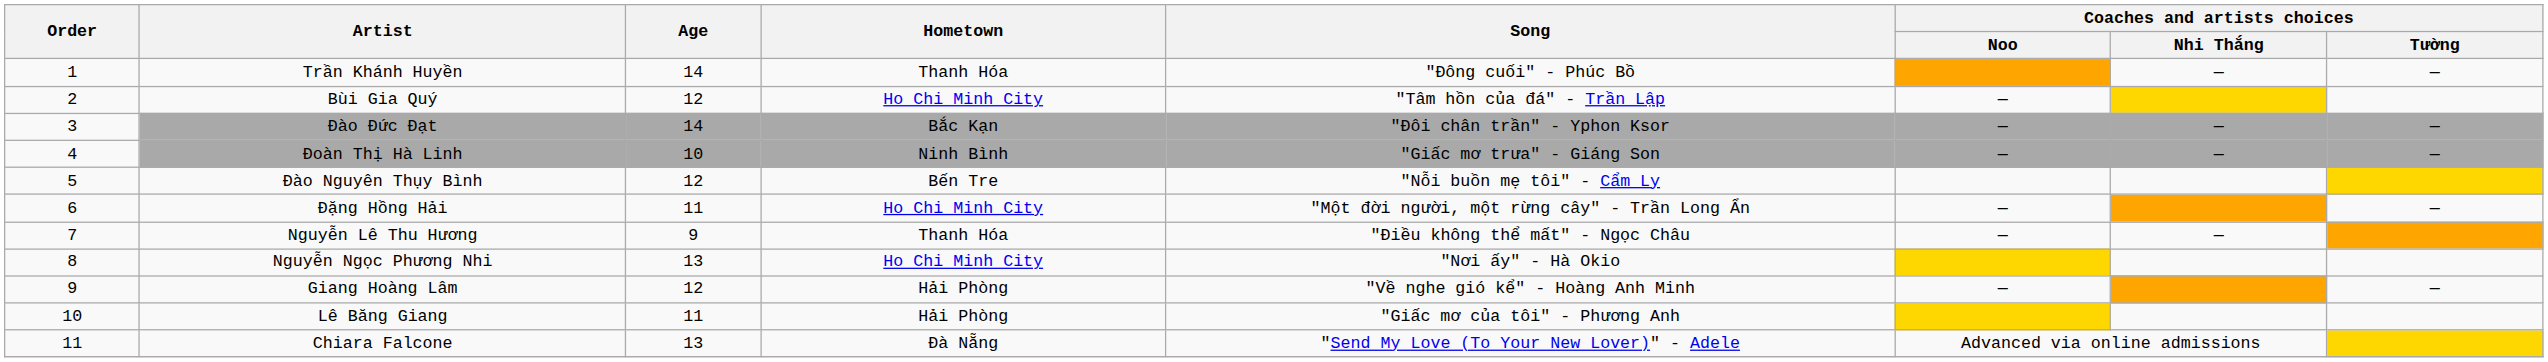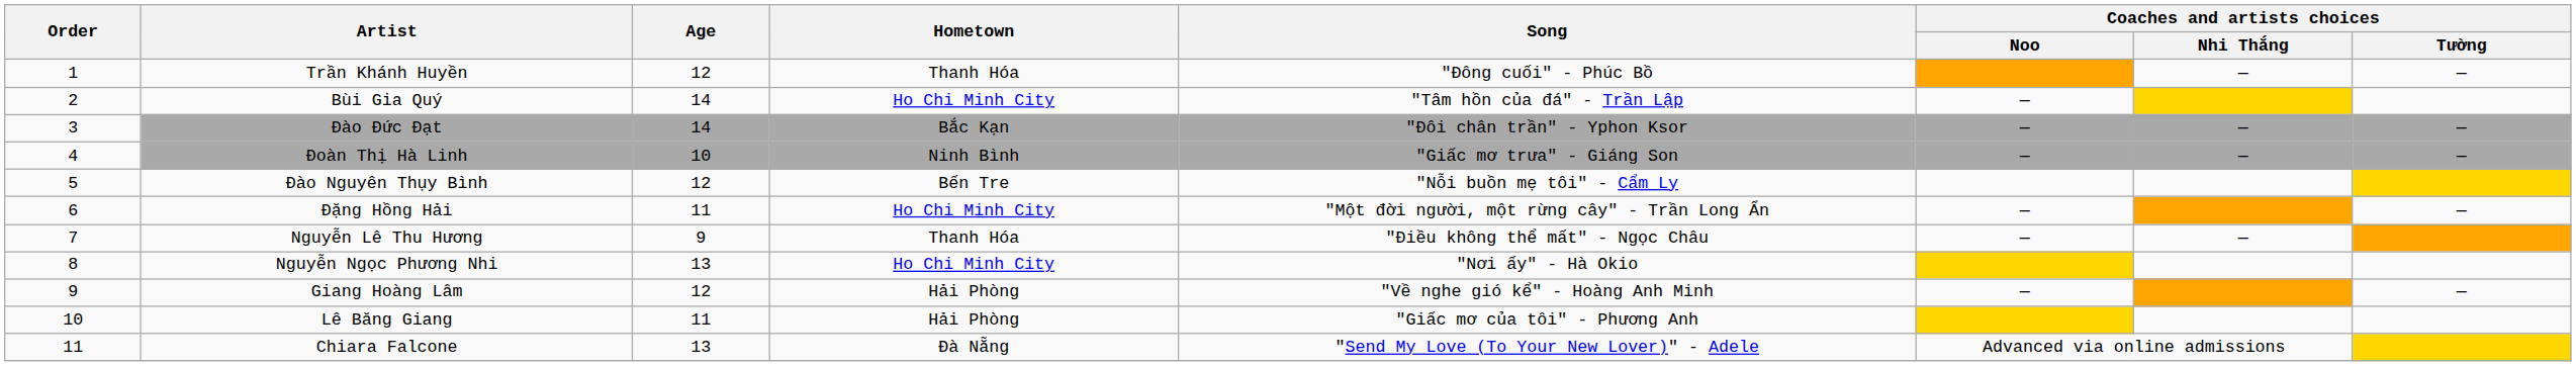Trần Khánh Huyền | Age: 14 -> 12
Bùi Gia Quý | Age: 12 -> 14
